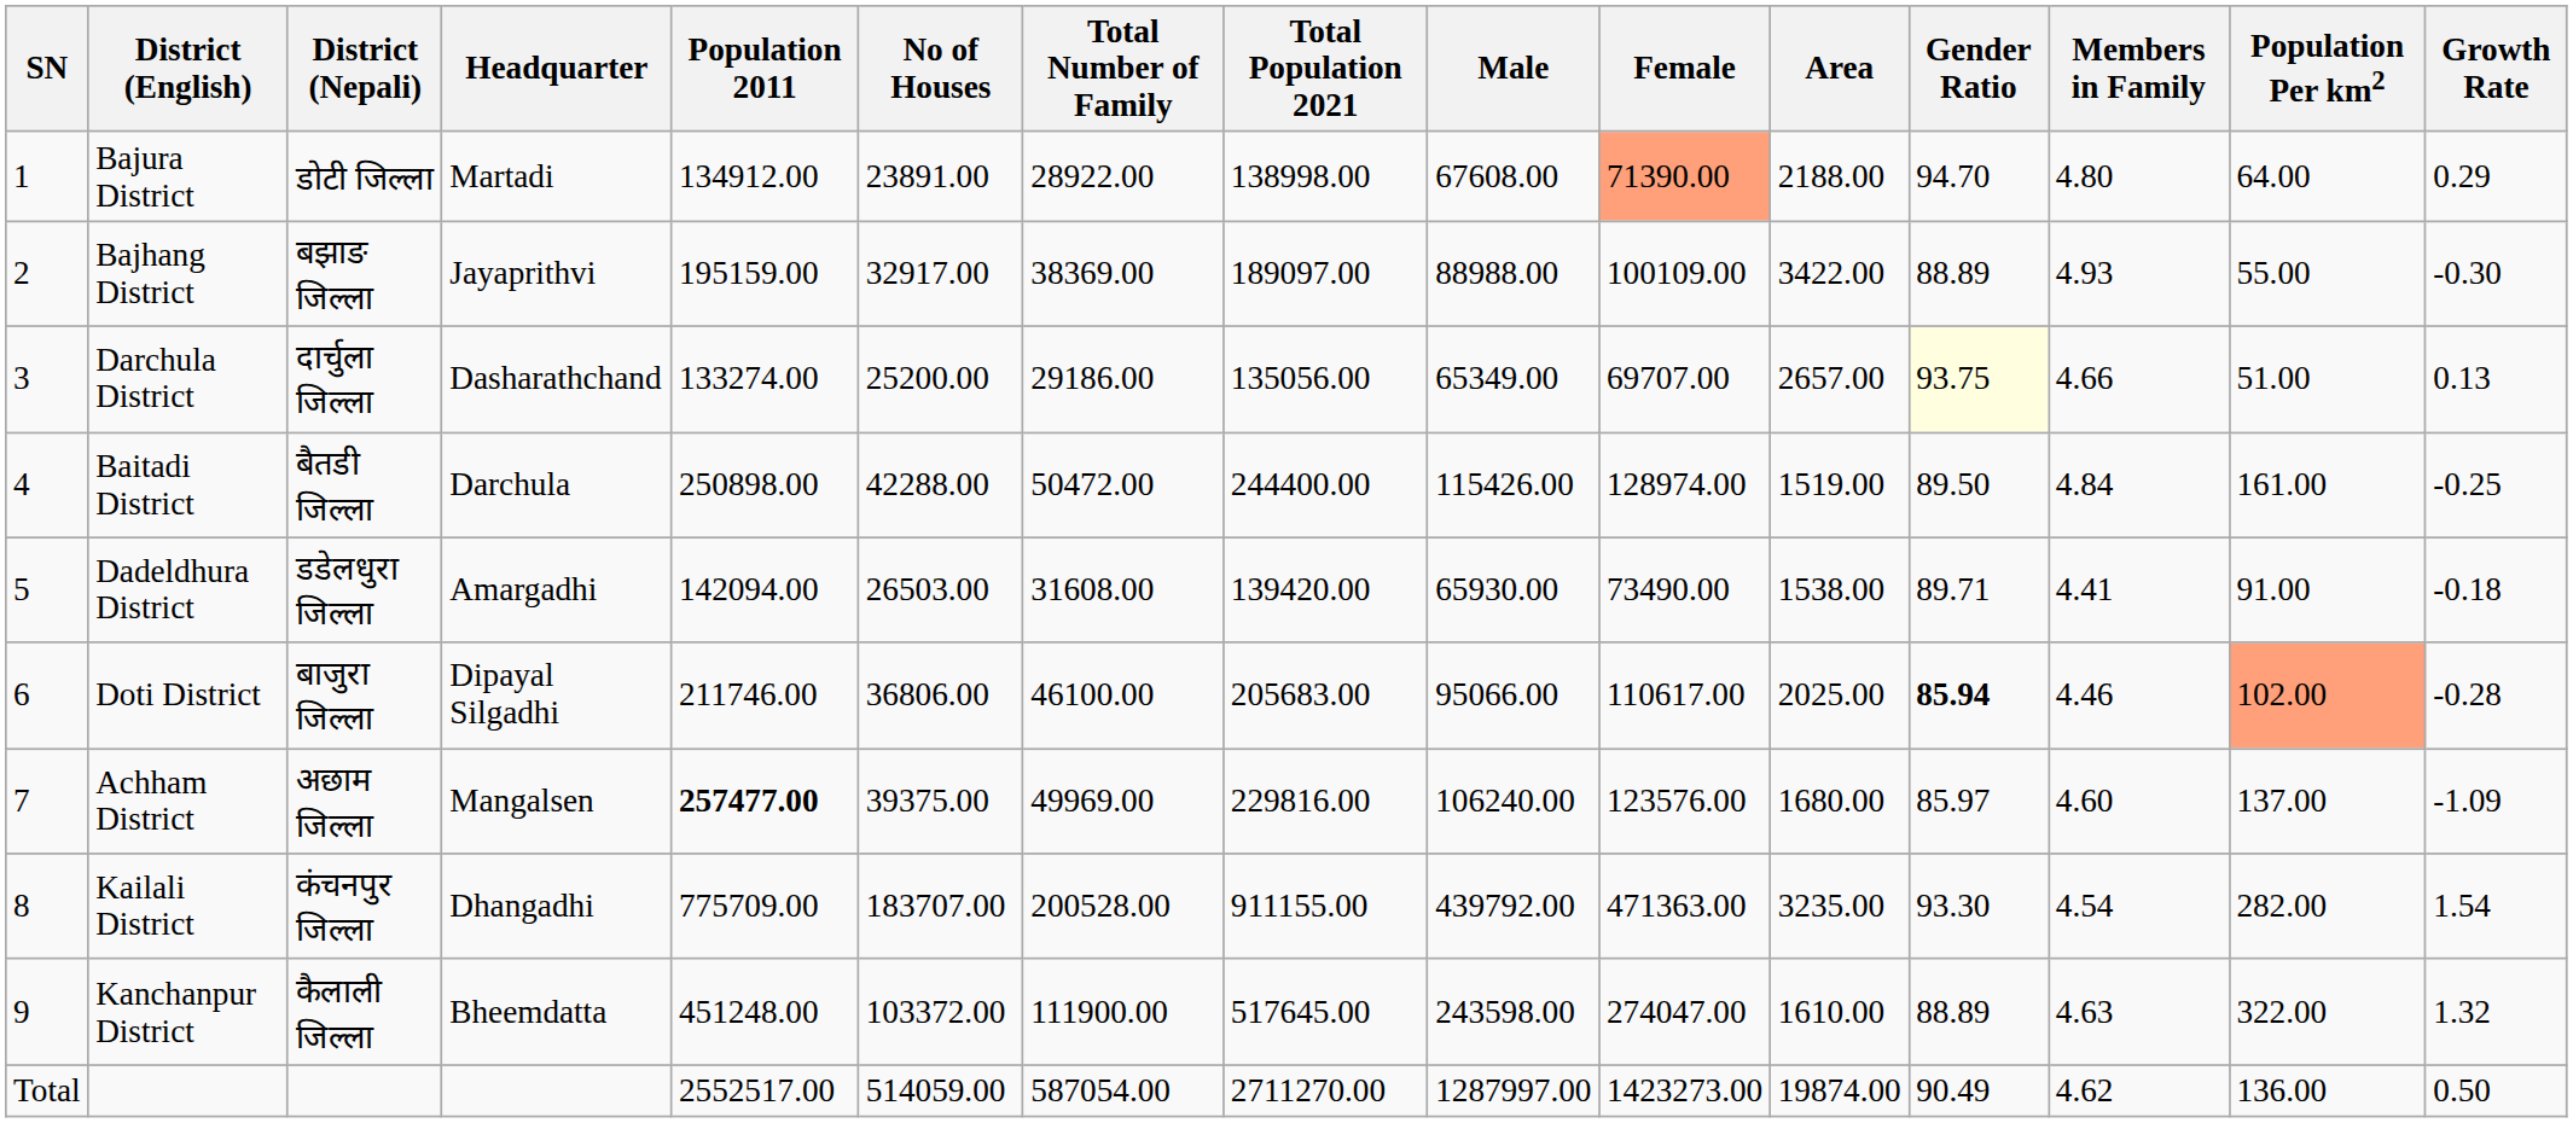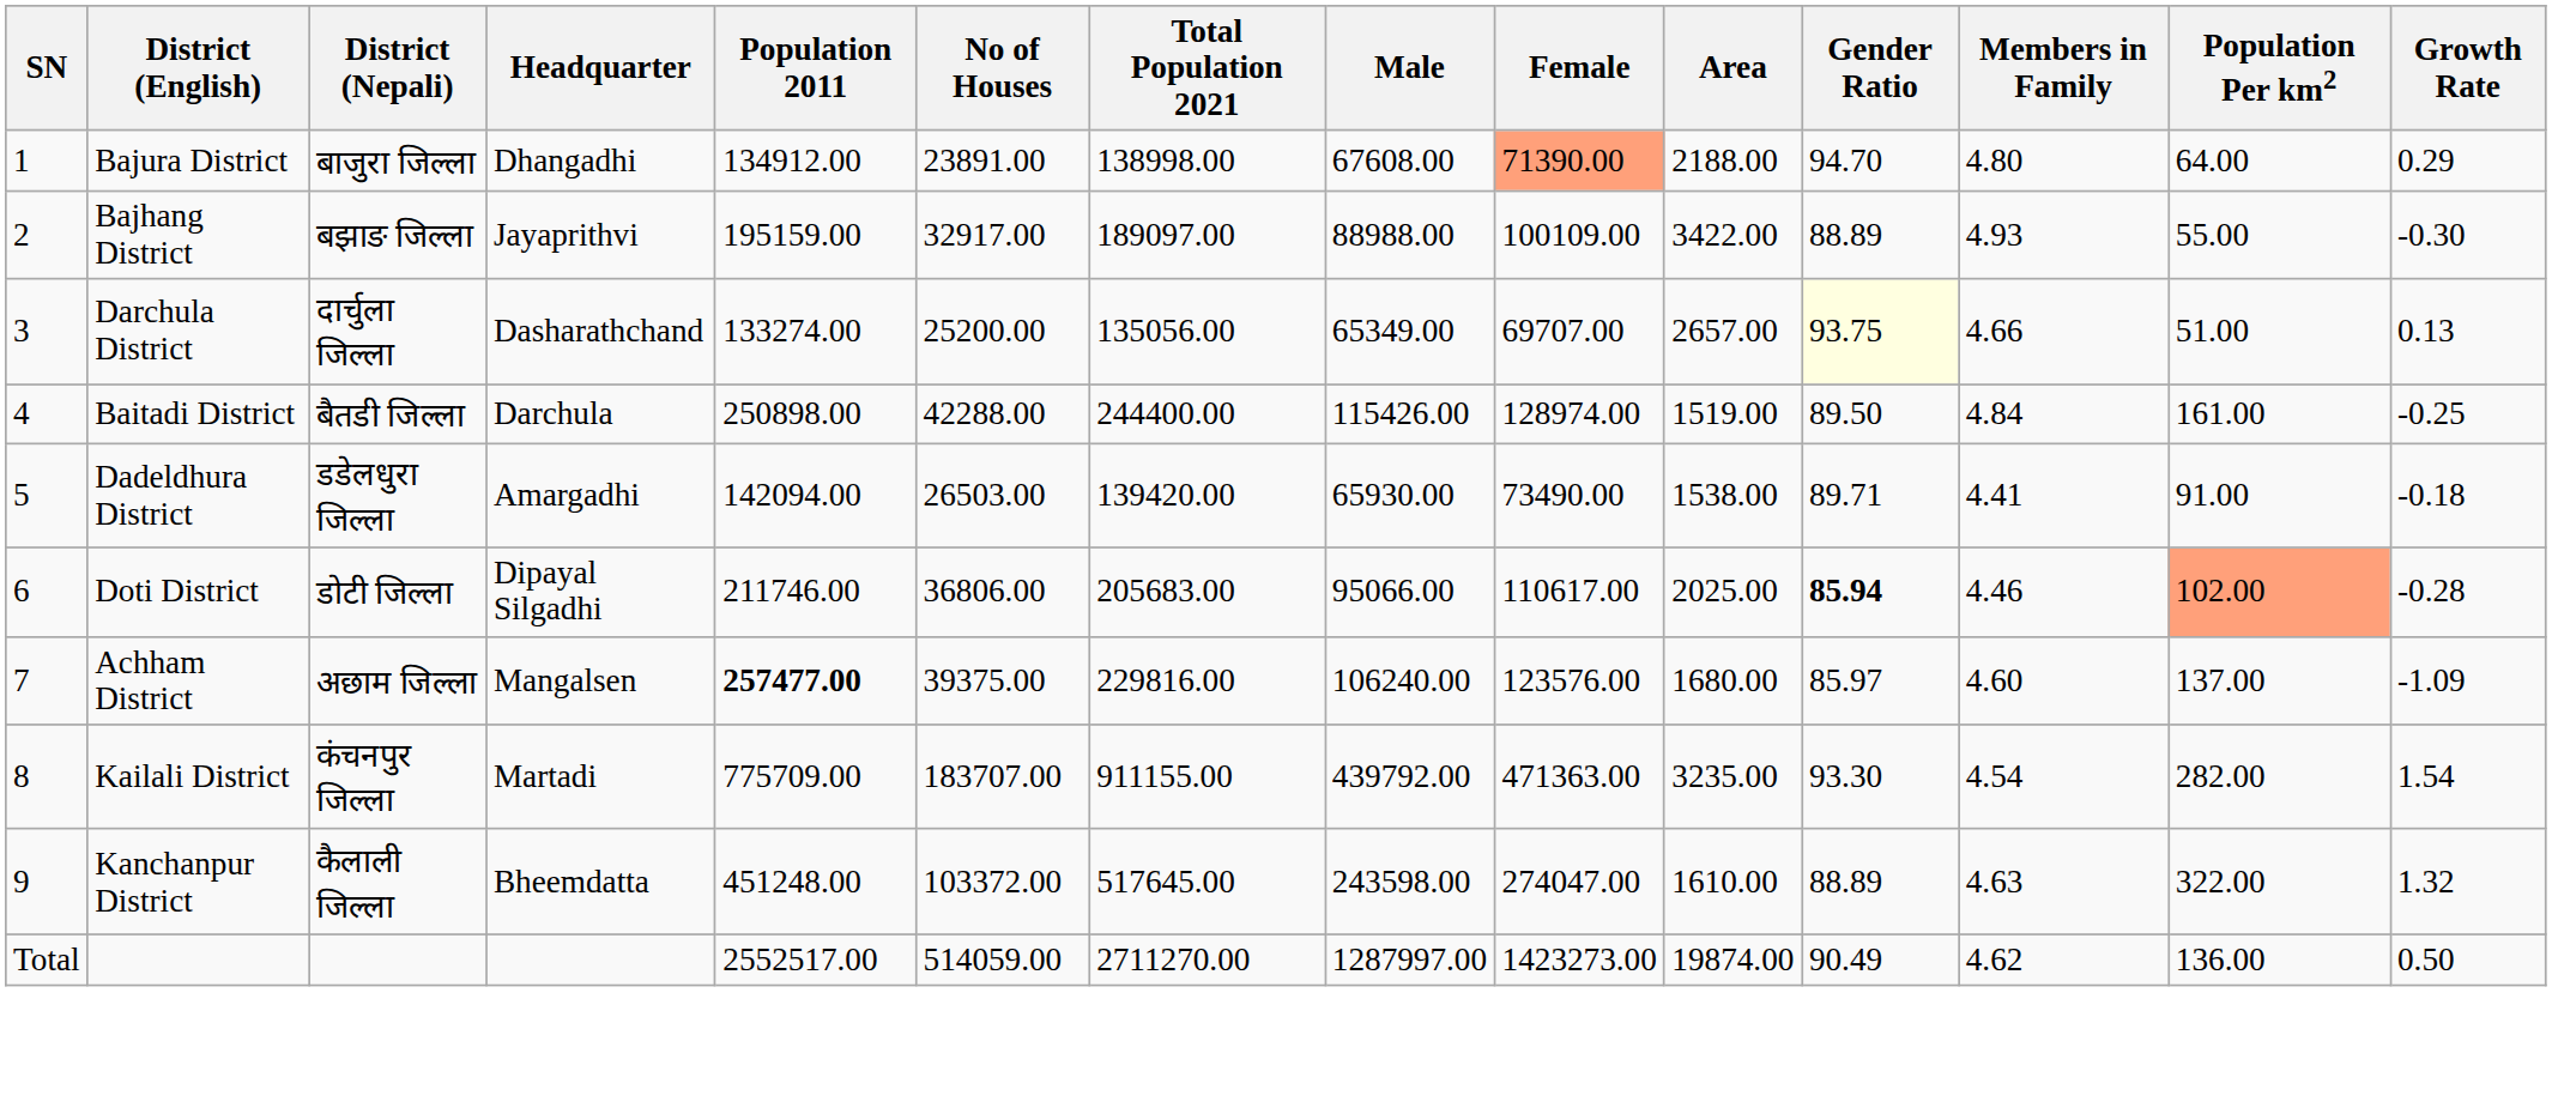- column: Total Number of Family | 28922.00 | 38369.00 | 29186.00 | 50472.00 | 31608.00 | 46100.00 | 49969.00 | 200528.00 | 111900.00 | 587054.00
Bajura District | District (Nepali): डोटी जिल्ला -> बाजुरा जिल्ला
Bajura District | Headquarter: Martadi -> Dhangadhi
Doti District | District (Nepali): बाजुरा जिल्ला -> डोटी जिल्ला
Kailali District | Headquarter: Dhangadhi -> Martadi
